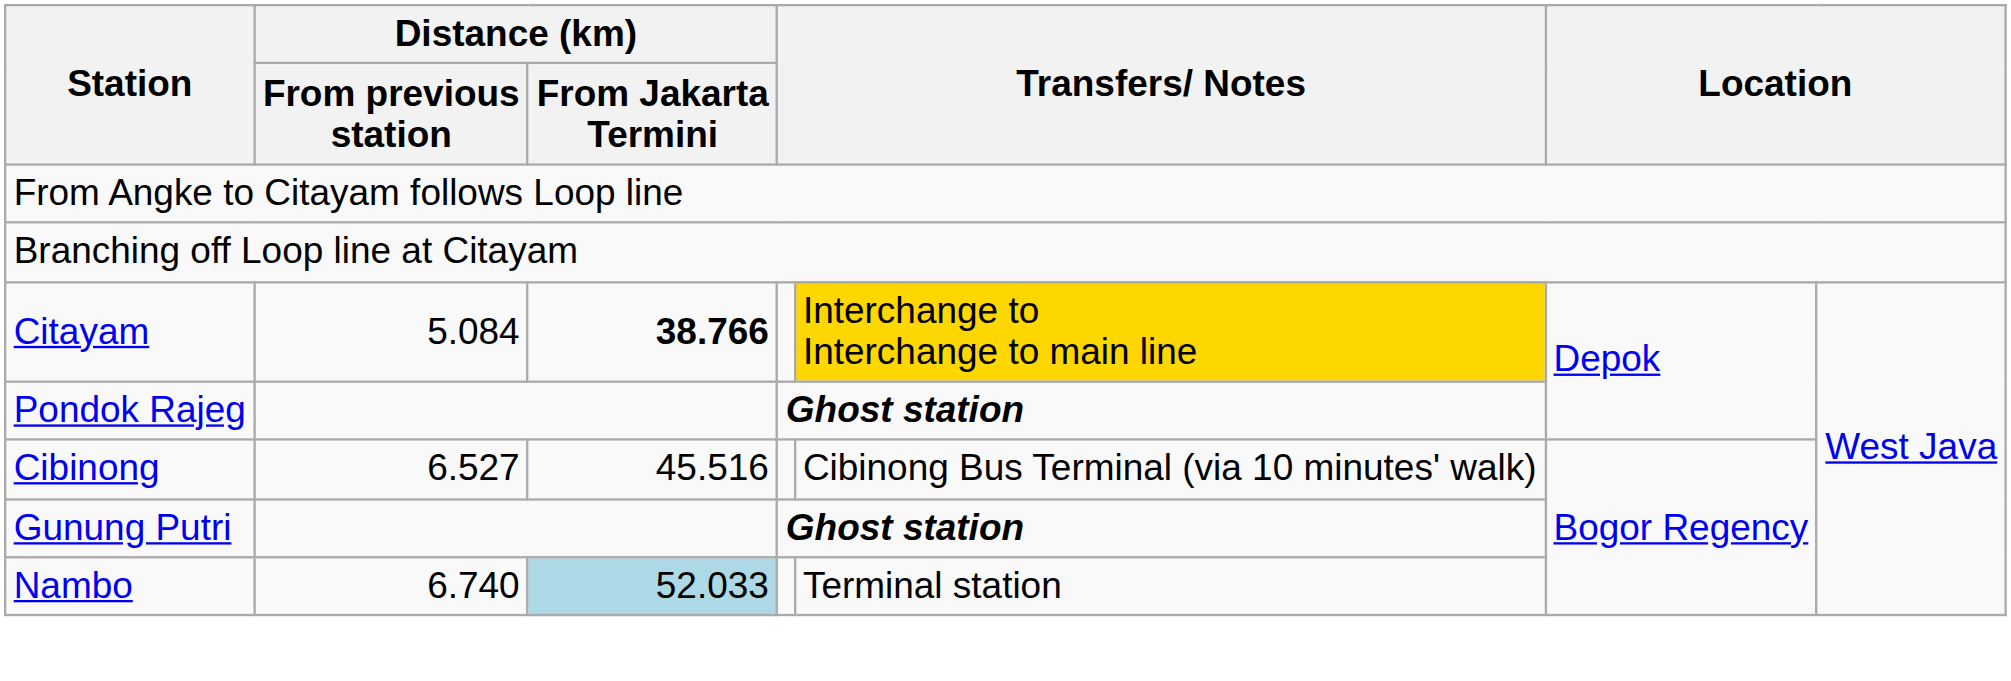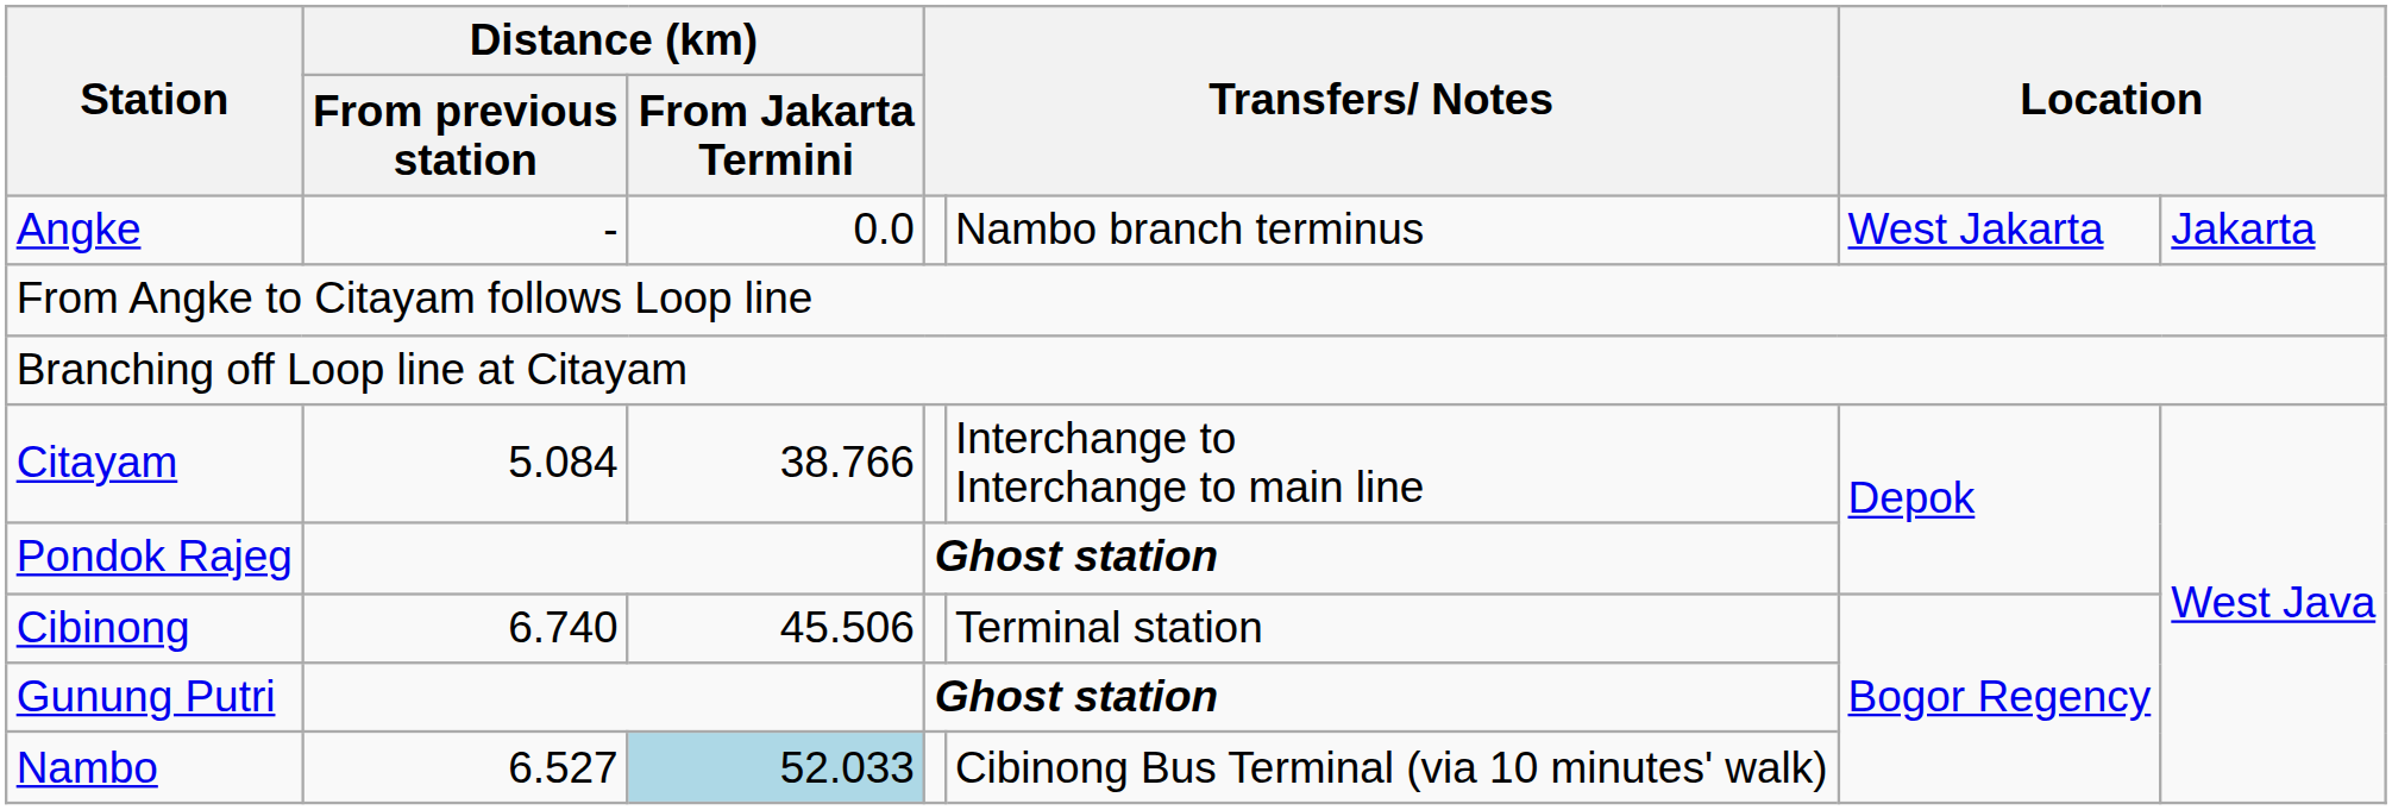+ row: Angke | - | 0.0 | Nambo branch terminus | West Jakarta | Jakarta
Citayam | Distance (km) / From Jakarta Termini: bold -> normal
Citayam | column 5: gold background -> no background
Cibinong | Distance (km) / From previous station: 6.527 -> 6.740
Cibinong | Distance (km) / From Jakarta Termini: 45.516 -> 45.506
Cibinong | column 5: Cibinong Bus Terminal (via 10 minutes' walk) -> Terminal station
Nambo | Distance (km) / From previous station: 6.740 -> 6.527
Nambo | column 5: Terminal station -> Cibinong Bus Terminal (via 10 minutes' walk)
